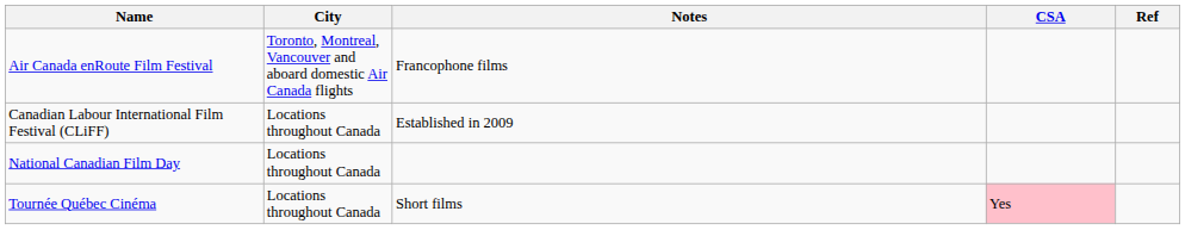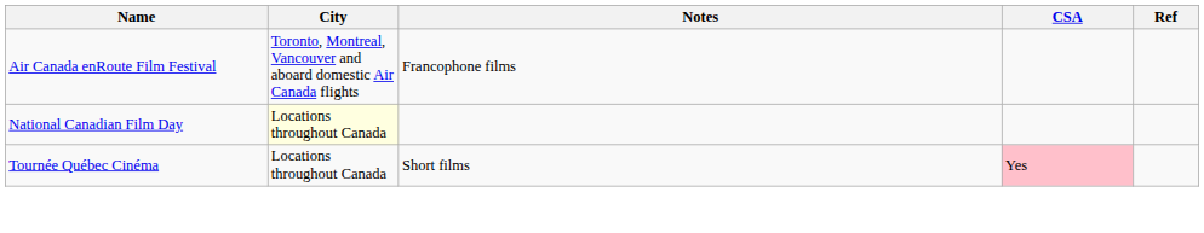- row: Canadian Labour International Film Festival (CLiFF) | Locations throughout Canada | Established in 2009
National Canadian Film Day | City: no background -> lightyellow background
